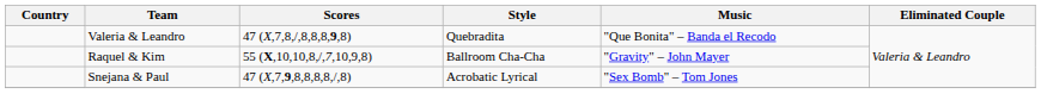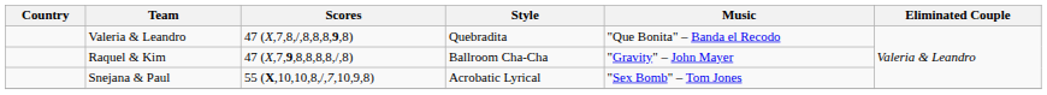Raquel & Kim | Scores: 55 (X,10,10,8,/,7,10,9,8) -> 47 (X,7,9,8,8,8,8,/,8)
Snejana & Paul | Scores: 47 (X,7,9,8,8,8,8,/,8) -> 55 (X,10,10,8,/,7,10,9,8)
